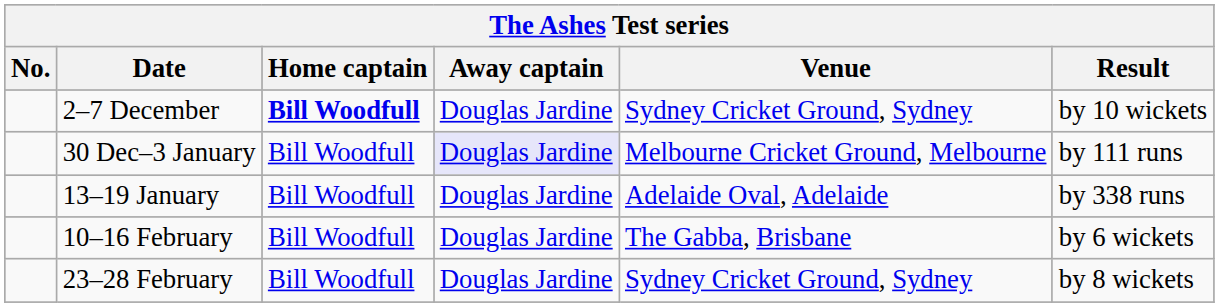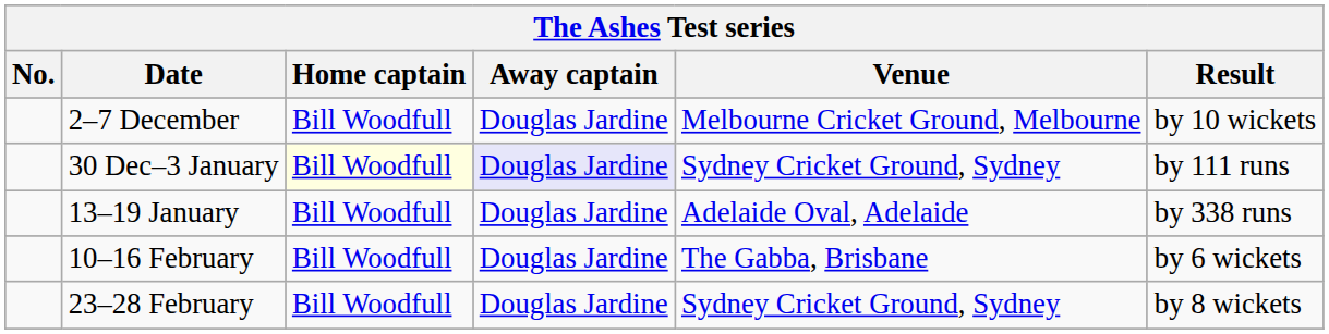2–7 December | Home captain: bold -> normal
2–7 December | Venue: Sydney Cricket Ground, Sydney -> Melbourne Cricket Ground, Melbourne
30 Dec–3 January | Home captain: no background -> lightyellow background
30 Dec–3 January | Venue: Melbourne Cricket Ground, Melbourne -> Sydney Cricket Ground, Sydney
